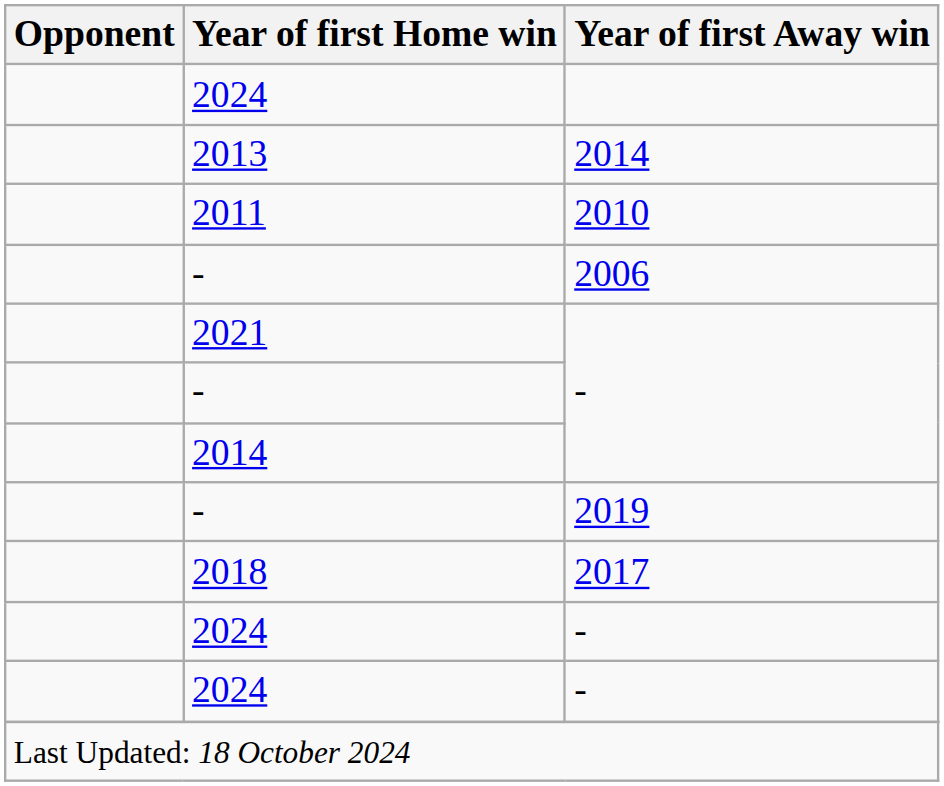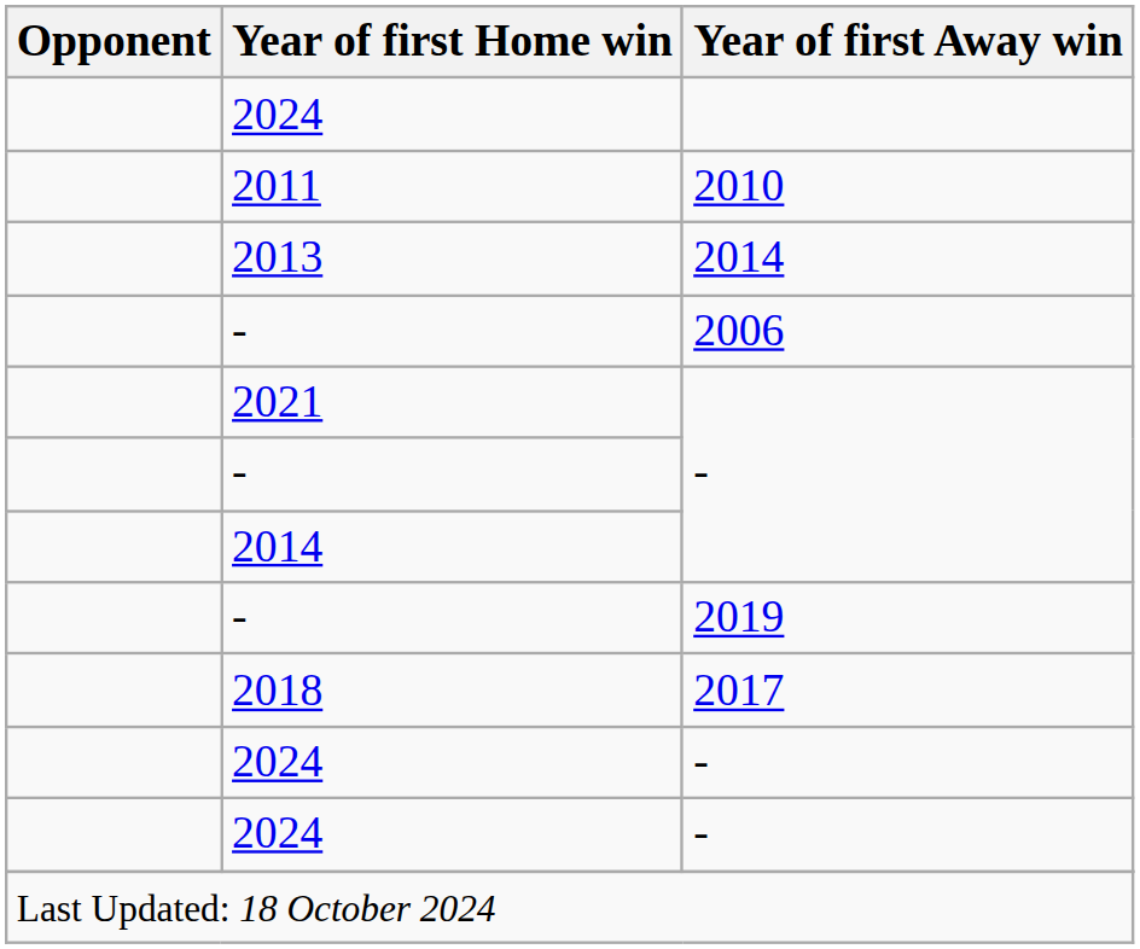rows swapped: 2011 <-> 2013
